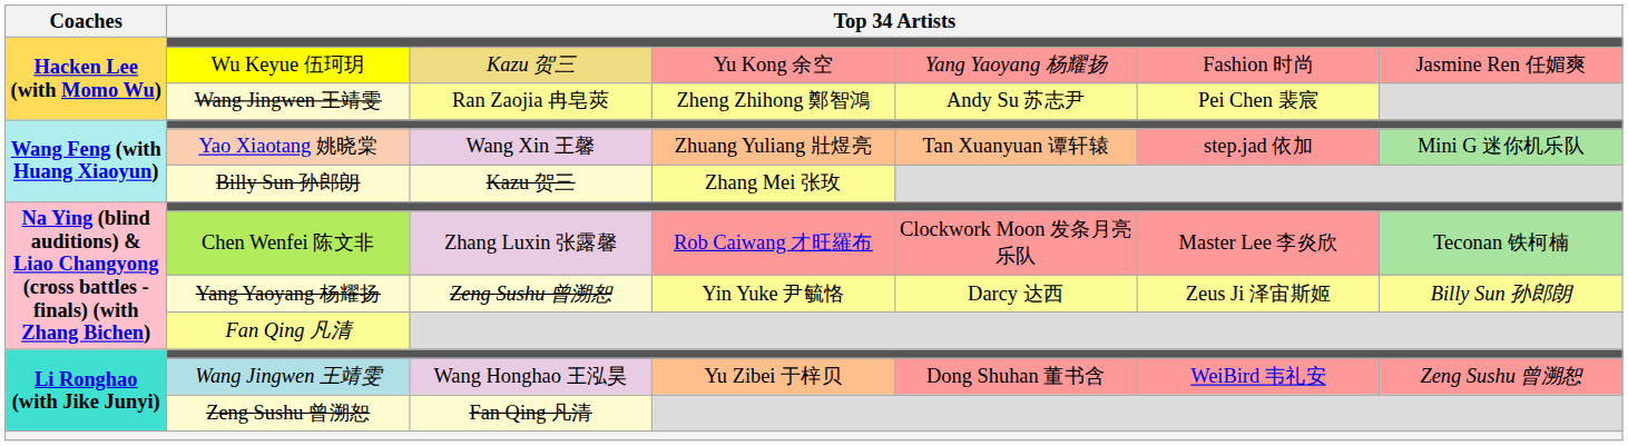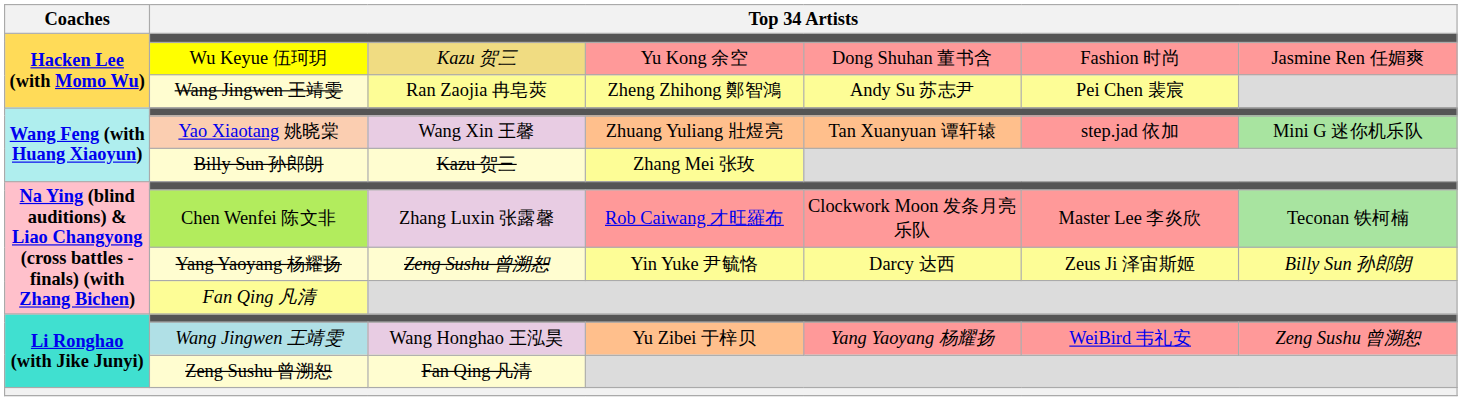Wu Keyue 伍珂玥 | column 5: Yang Yaoyang 杨耀扬 -> Dong Shuhan 董书含
Li Ronghao (with Jike Junyi) / Wang Jingwen 王靖雯 | column 5: Dong Shuhan 董书含 -> Yang Yaoyang 杨耀扬
